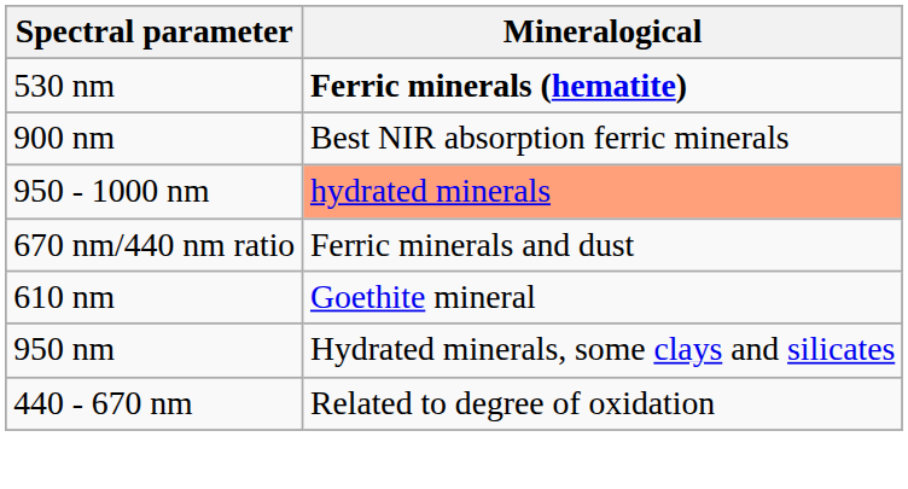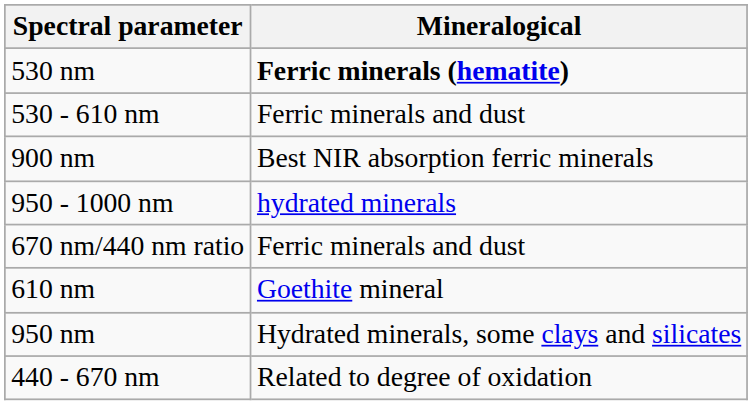+ row: 530 - 610 nm | Ferric minerals and dust
950 - 1000 nm | Mineralogical: lightsalmon background -> no background
